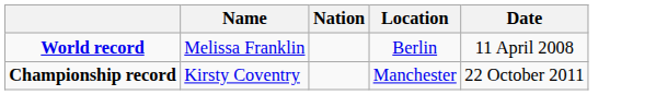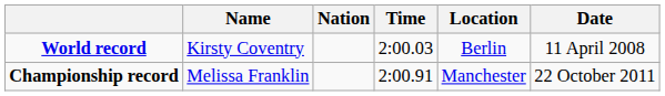+ column: Time | 2:00.03 | 2:00.91
World record | Name: Melissa Franklin -> Kirsty Coventry
Championship record | Name: Kirsty Coventry -> Melissa Franklin
